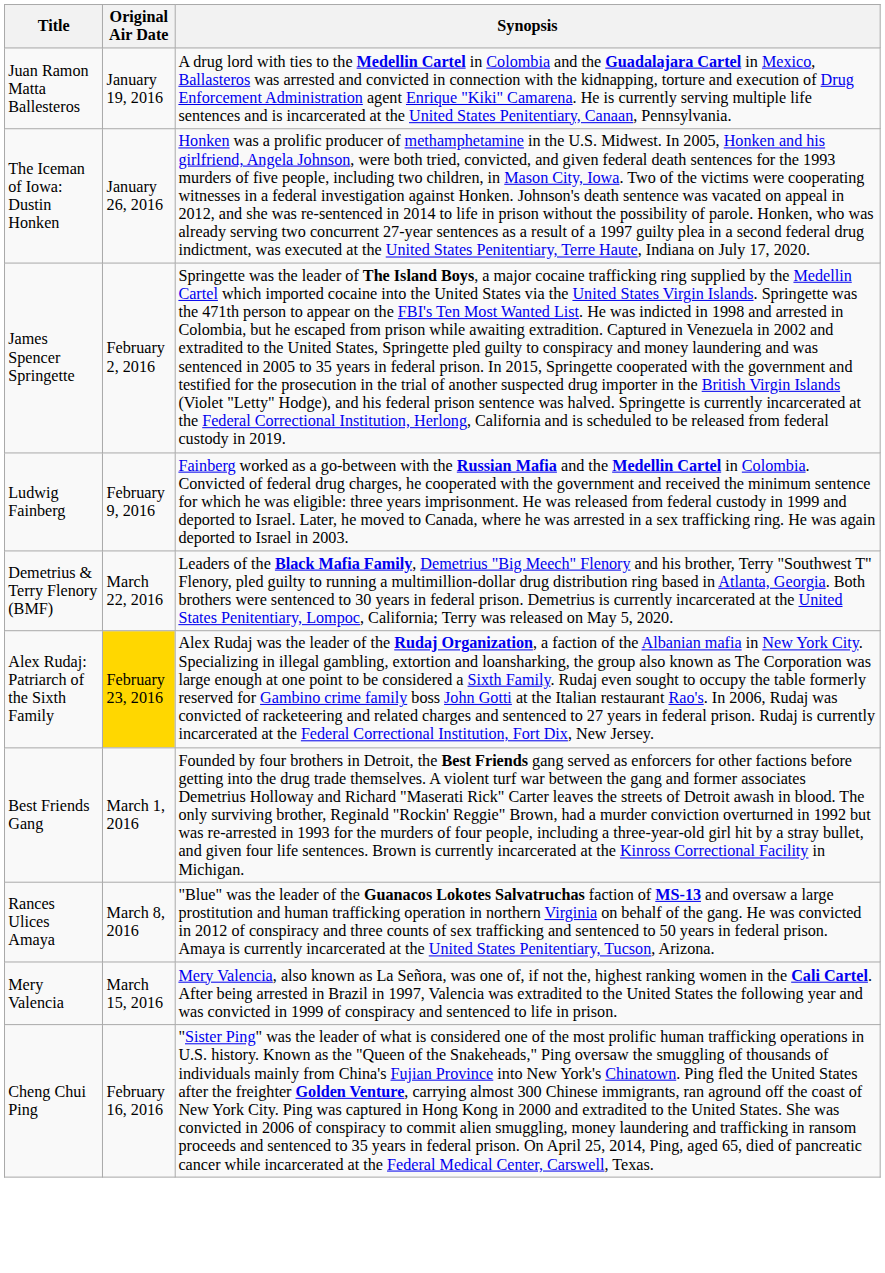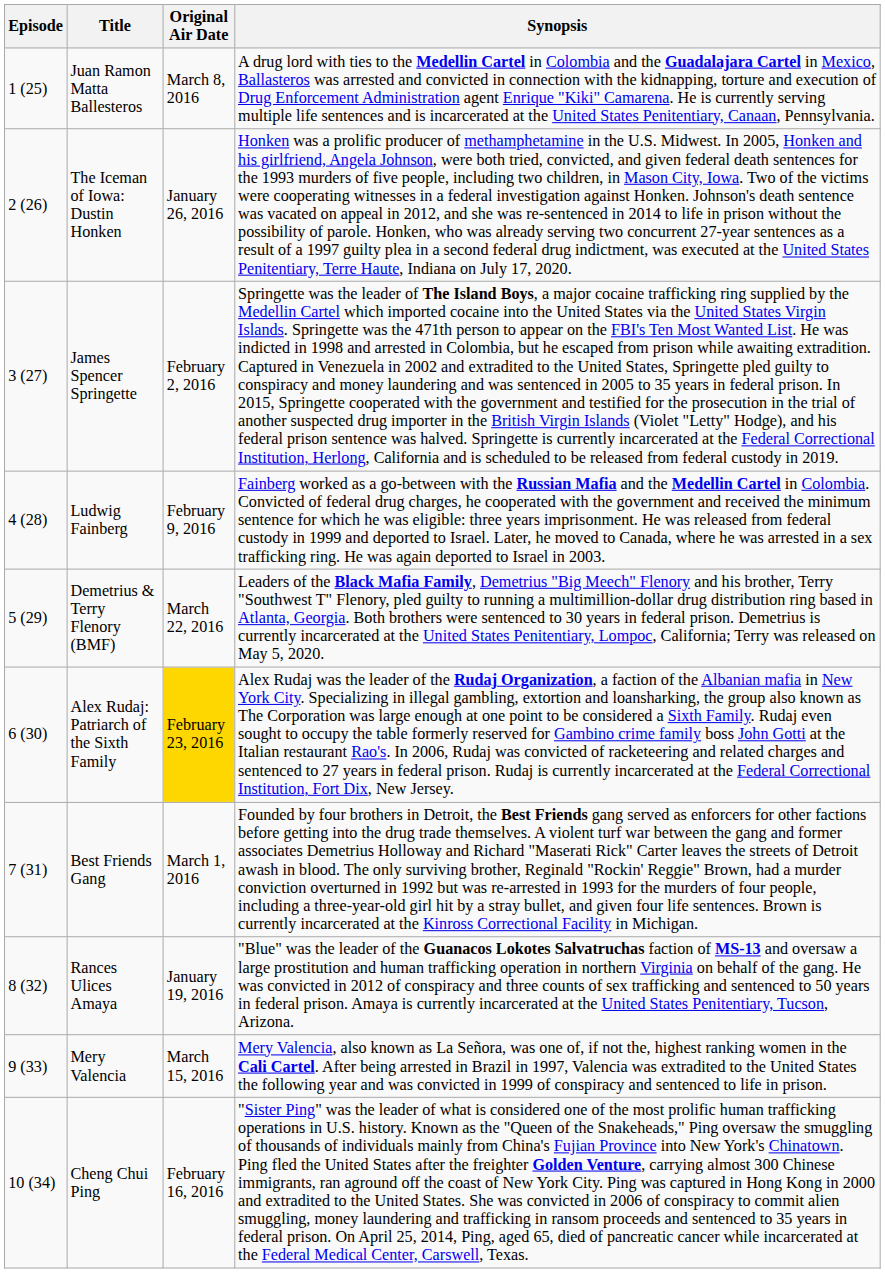+ column: Episode | 1 (25) | 2 (26) | 3 (27) | 4 (28) | 5 (29) | 6 (30) | 7 (31) | 8 (32) | 9 (33) | 10 (34)
Juan Ramon Matta Ballesteros | Original Air Date: January 19, 2016 -> March 8, 2016
Rances Ulices Amaya | Original Air Date: March 8, 2016 -> January 19, 2016
